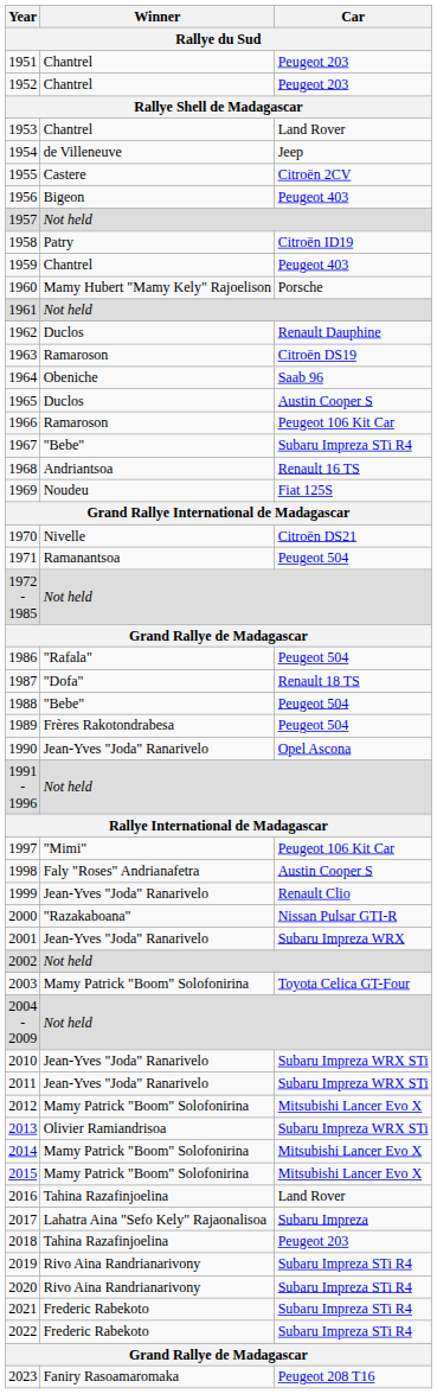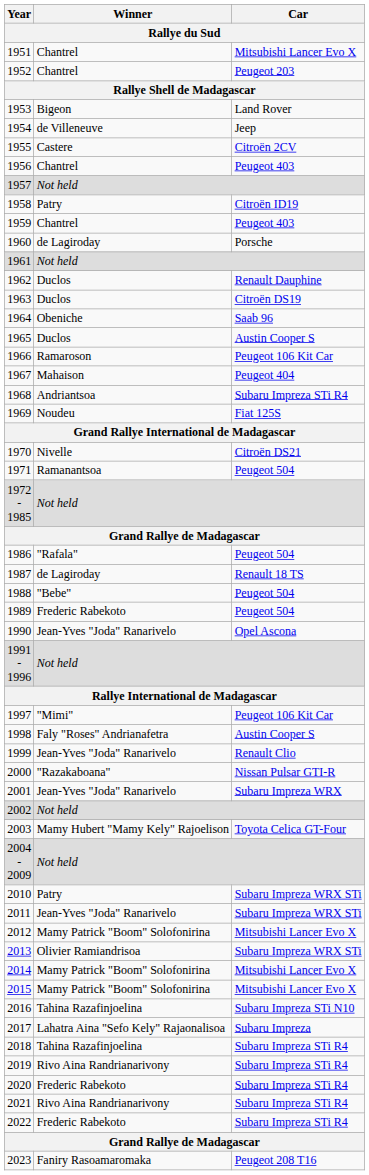1951 | Car / Rallye du Sud: Peugeot 203 -> Mitsubishi Lancer Evo X
1953 | Winner / Rallye du Sud: Chantrel -> Bigeon
1956 | Winner / Rallye du Sud: Bigeon -> Chantrel
1960 | Winner / Rallye du Sud: Mamy Hubert "Mamy Kely" Rajoelison -> de Lagiroday
1963 | Winner / Rallye du Sud: Ramaroson -> Duclos
1967 | Winner / Rallye du Sud: "Bebe" -> Mahaison
1967 | Car / Rallye du Sud: Subaru Impreza STi R4 -> Peugeot 404
1968 | Car / Rallye du Sud: Renault 16 TS -> Subaru Impreza STi R4
1987 | Winner / Rallye du Sud: "Dofa" -> de Lagiroday
1989 | Winner / Rallye du Sud: Frères Rakotondrabesa -> Frederic Rabekoto
2003 | Winner / Rallye du Sud: Mamy Patrick "Boom" Solofonirina -> Mamy Hubert "Mamy Kely" Rajoelison
2010 | Winner / Rallye du Sud: Jean-Yves "Joda" Ranarivelo -> Patry
2016 | Car / Rallye du Sud: Land Rover -> Subaru Impreza STi N10
2018 | Car / Rallye du Sud: Peugeot 203 -> Subaru Impreza STi R4
2020 | Winner / Rallye du Sud: Rivo Aina Randrianarivony -> Frederic Rabekoto
2021 | Winner / Rallye du Sud: Frederic Rabekoto -> Rivo Aina Randrianarivony
